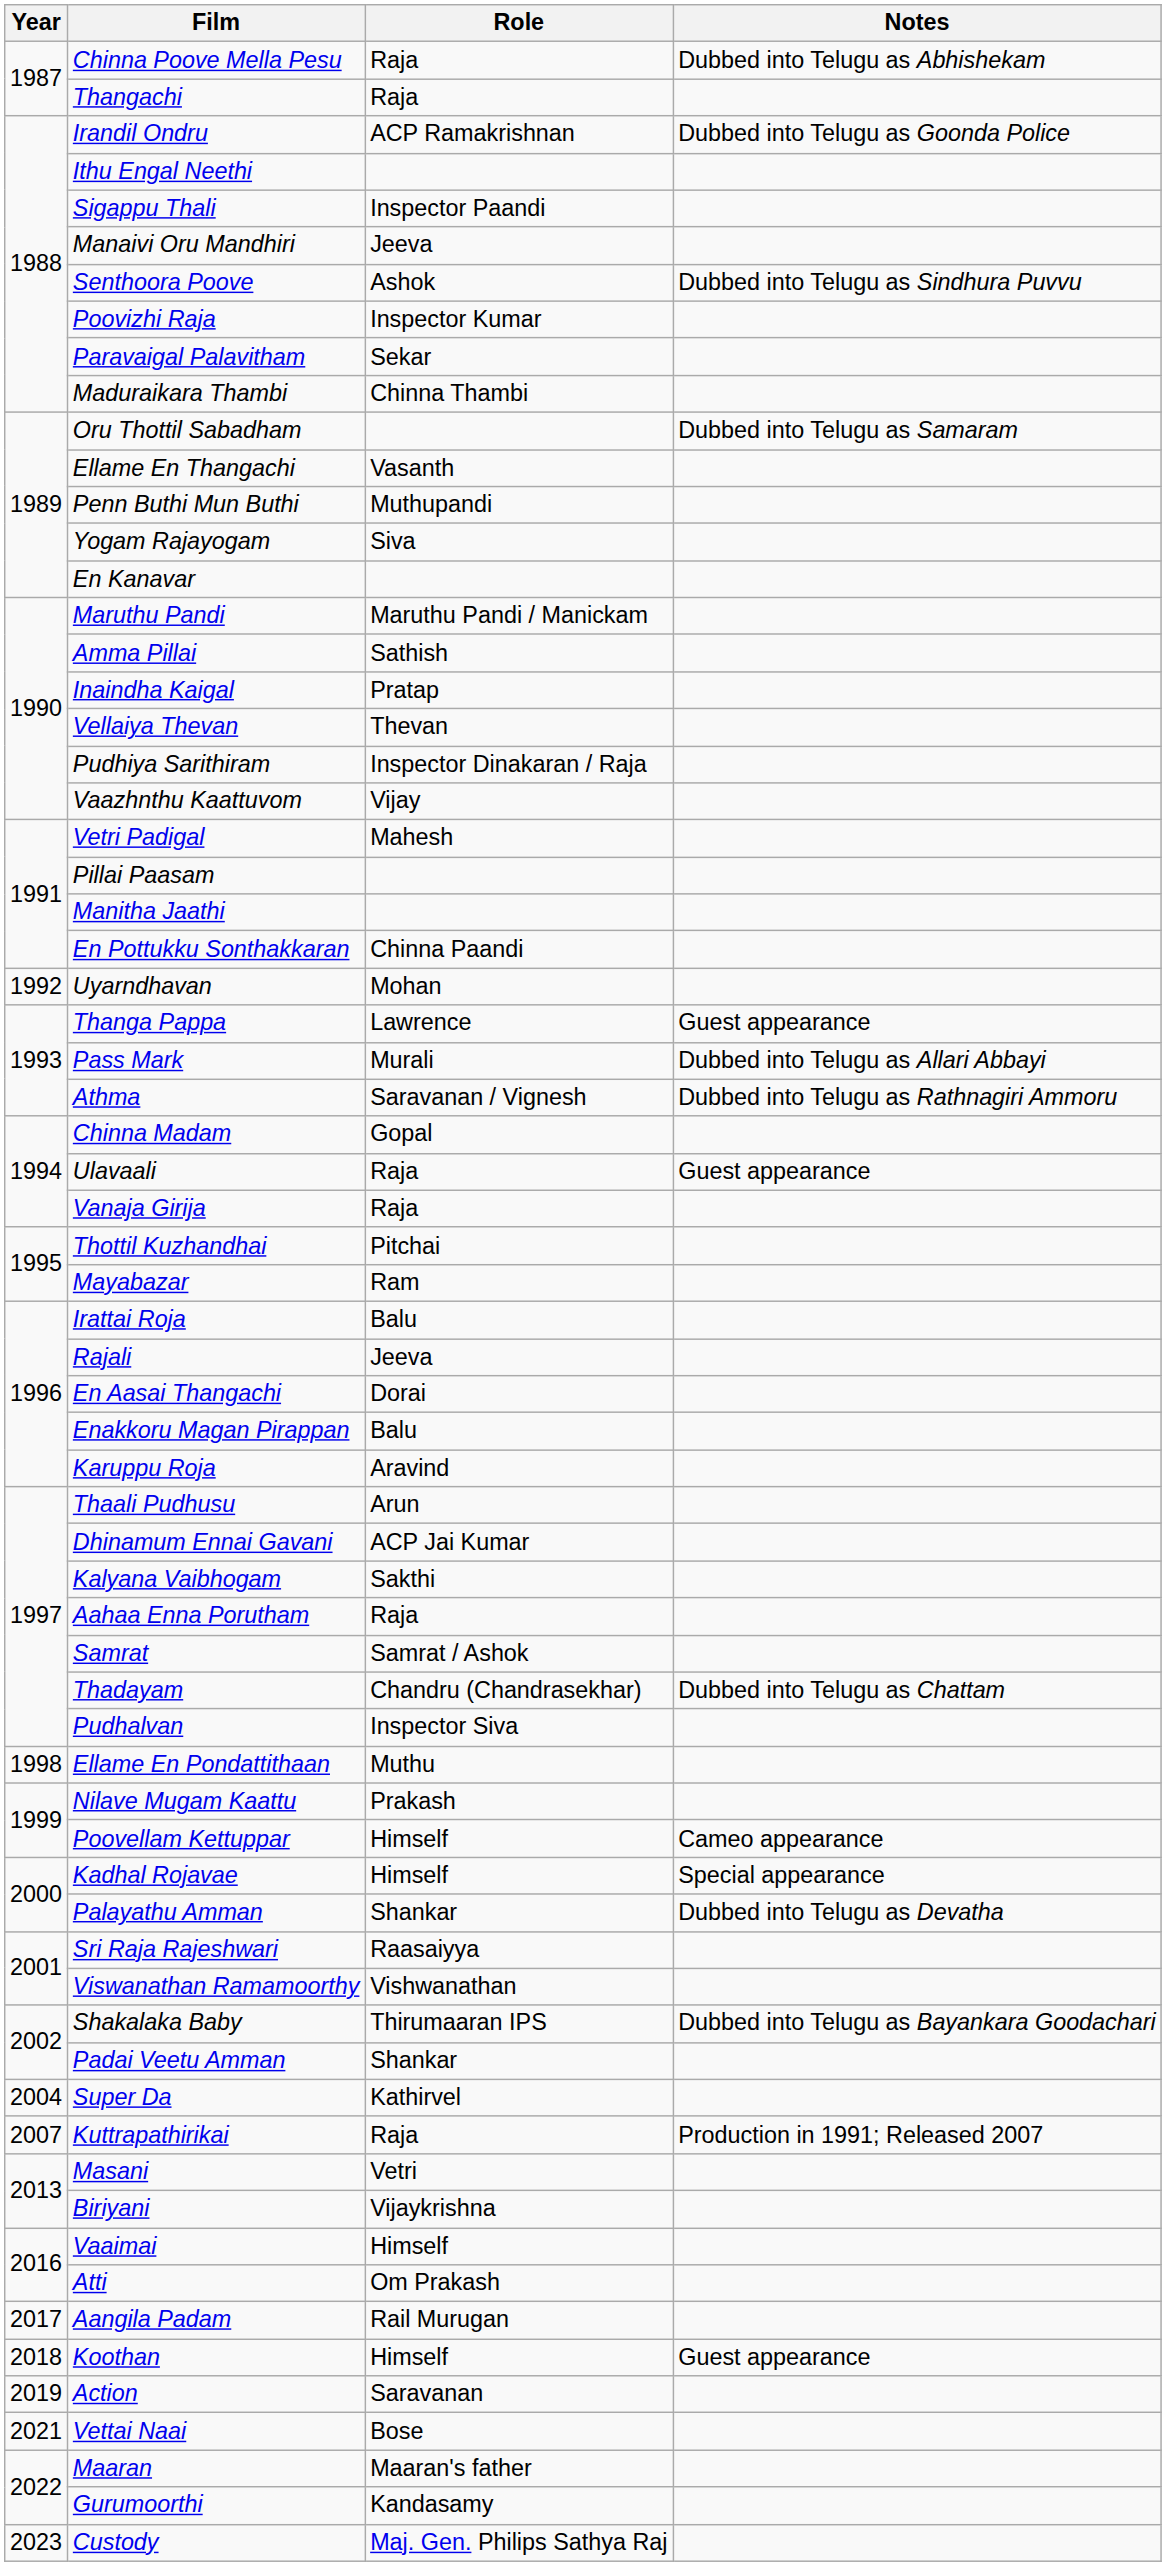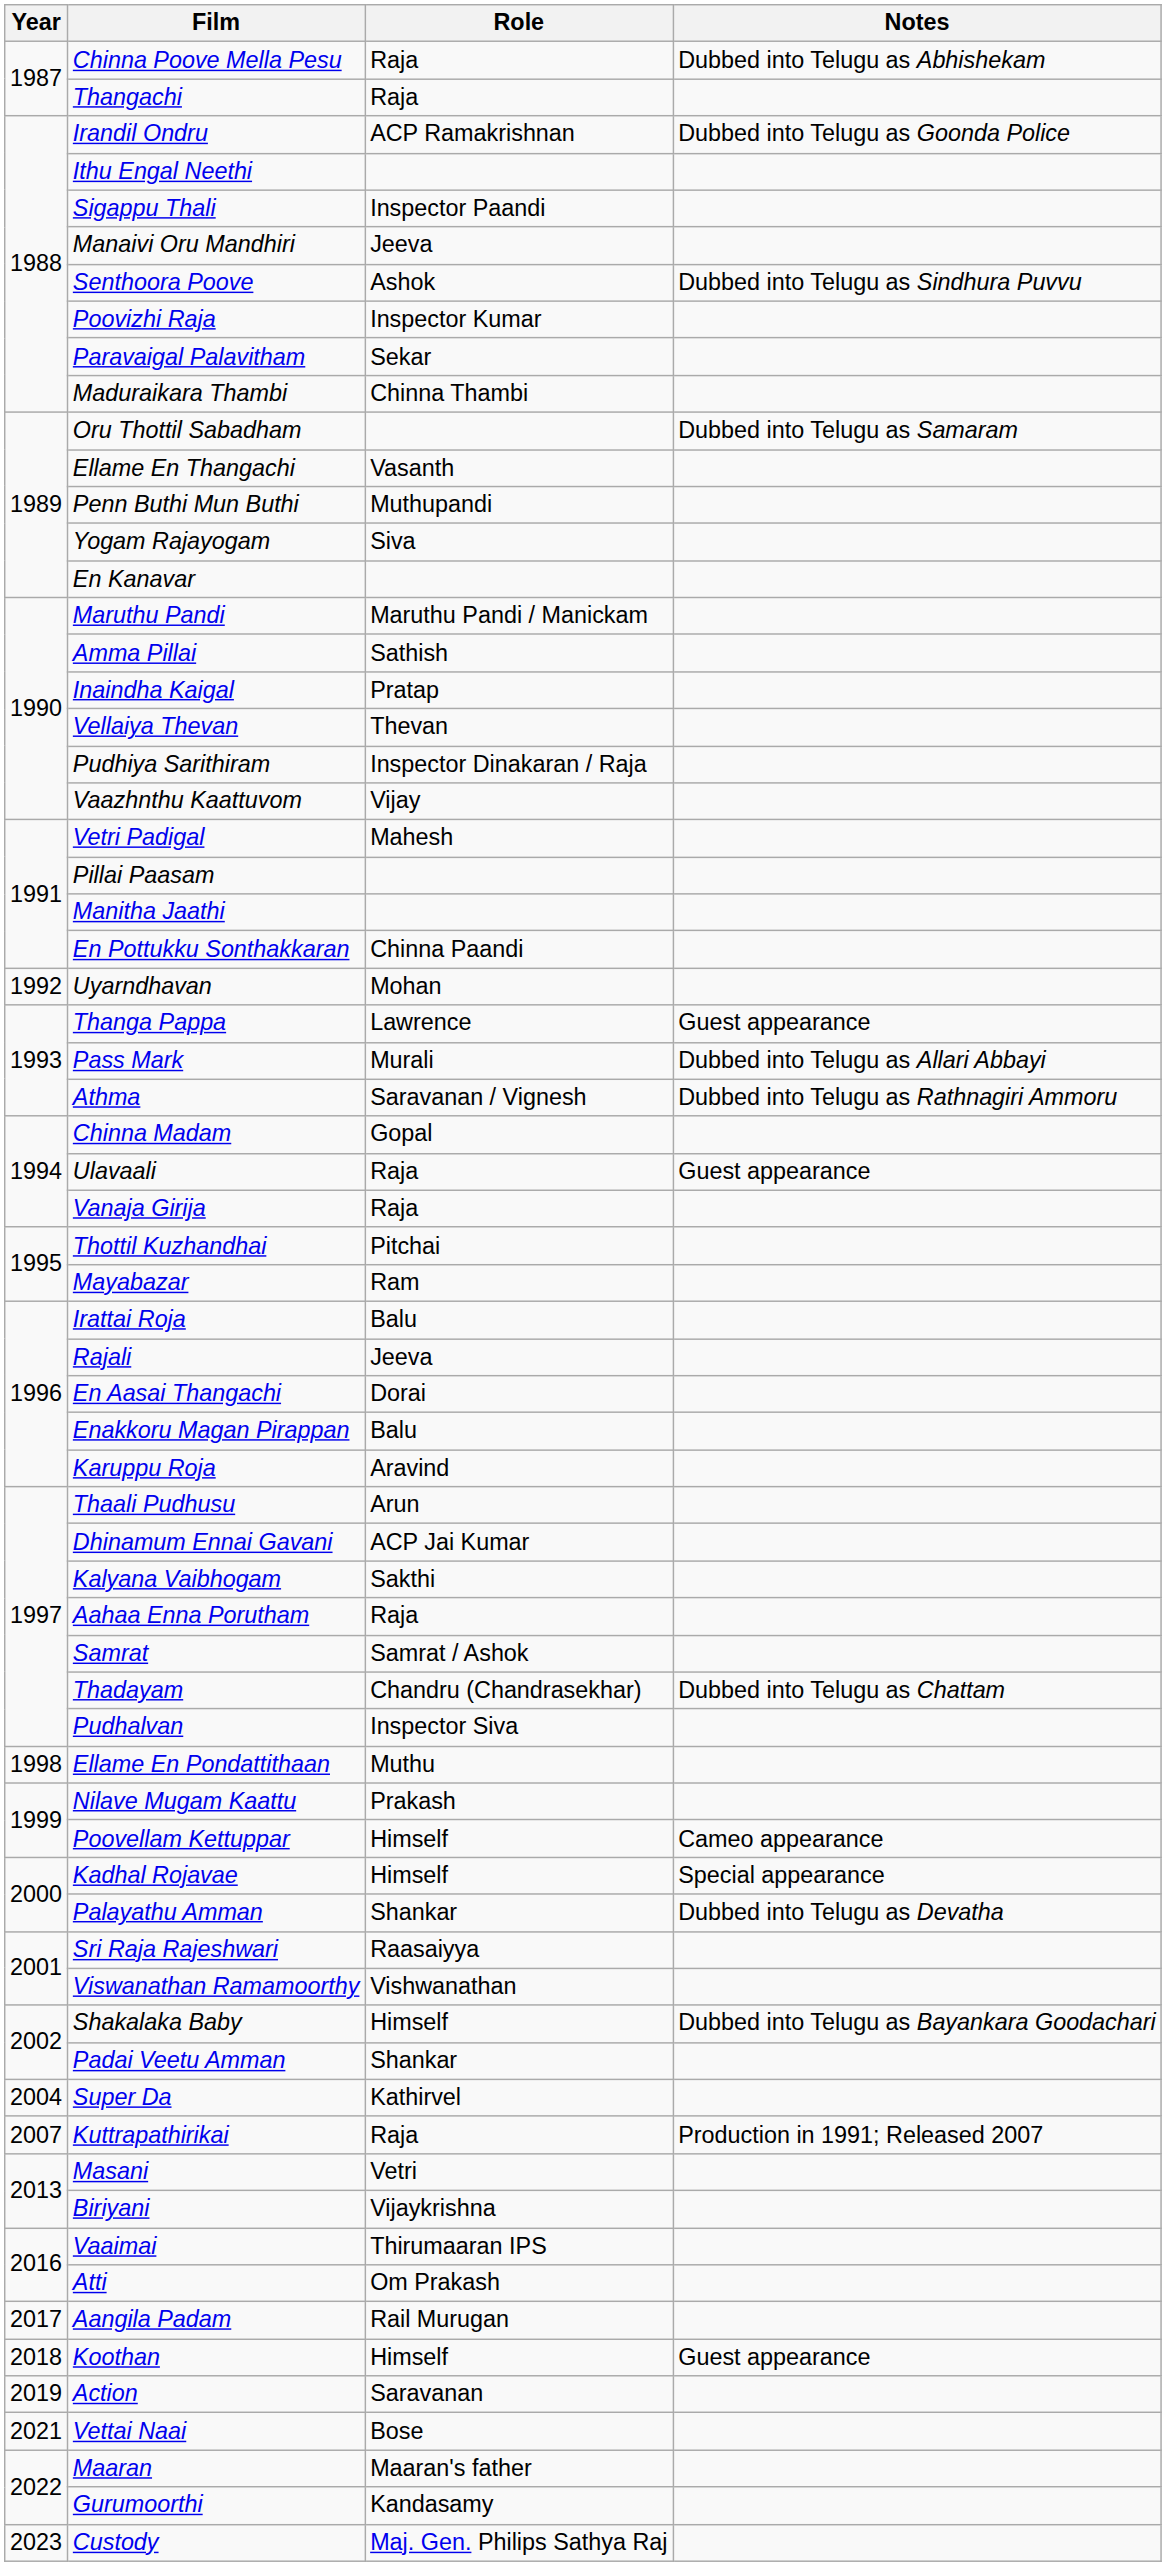Shakalaka Baby | Role: Thirumaaran IPS -> Himself
Vaaimai | Role: Himself -> Thirumaaran IPS
